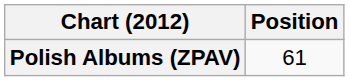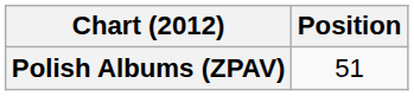Polish Albums (ZPAV) | Position: 61 -> 51
